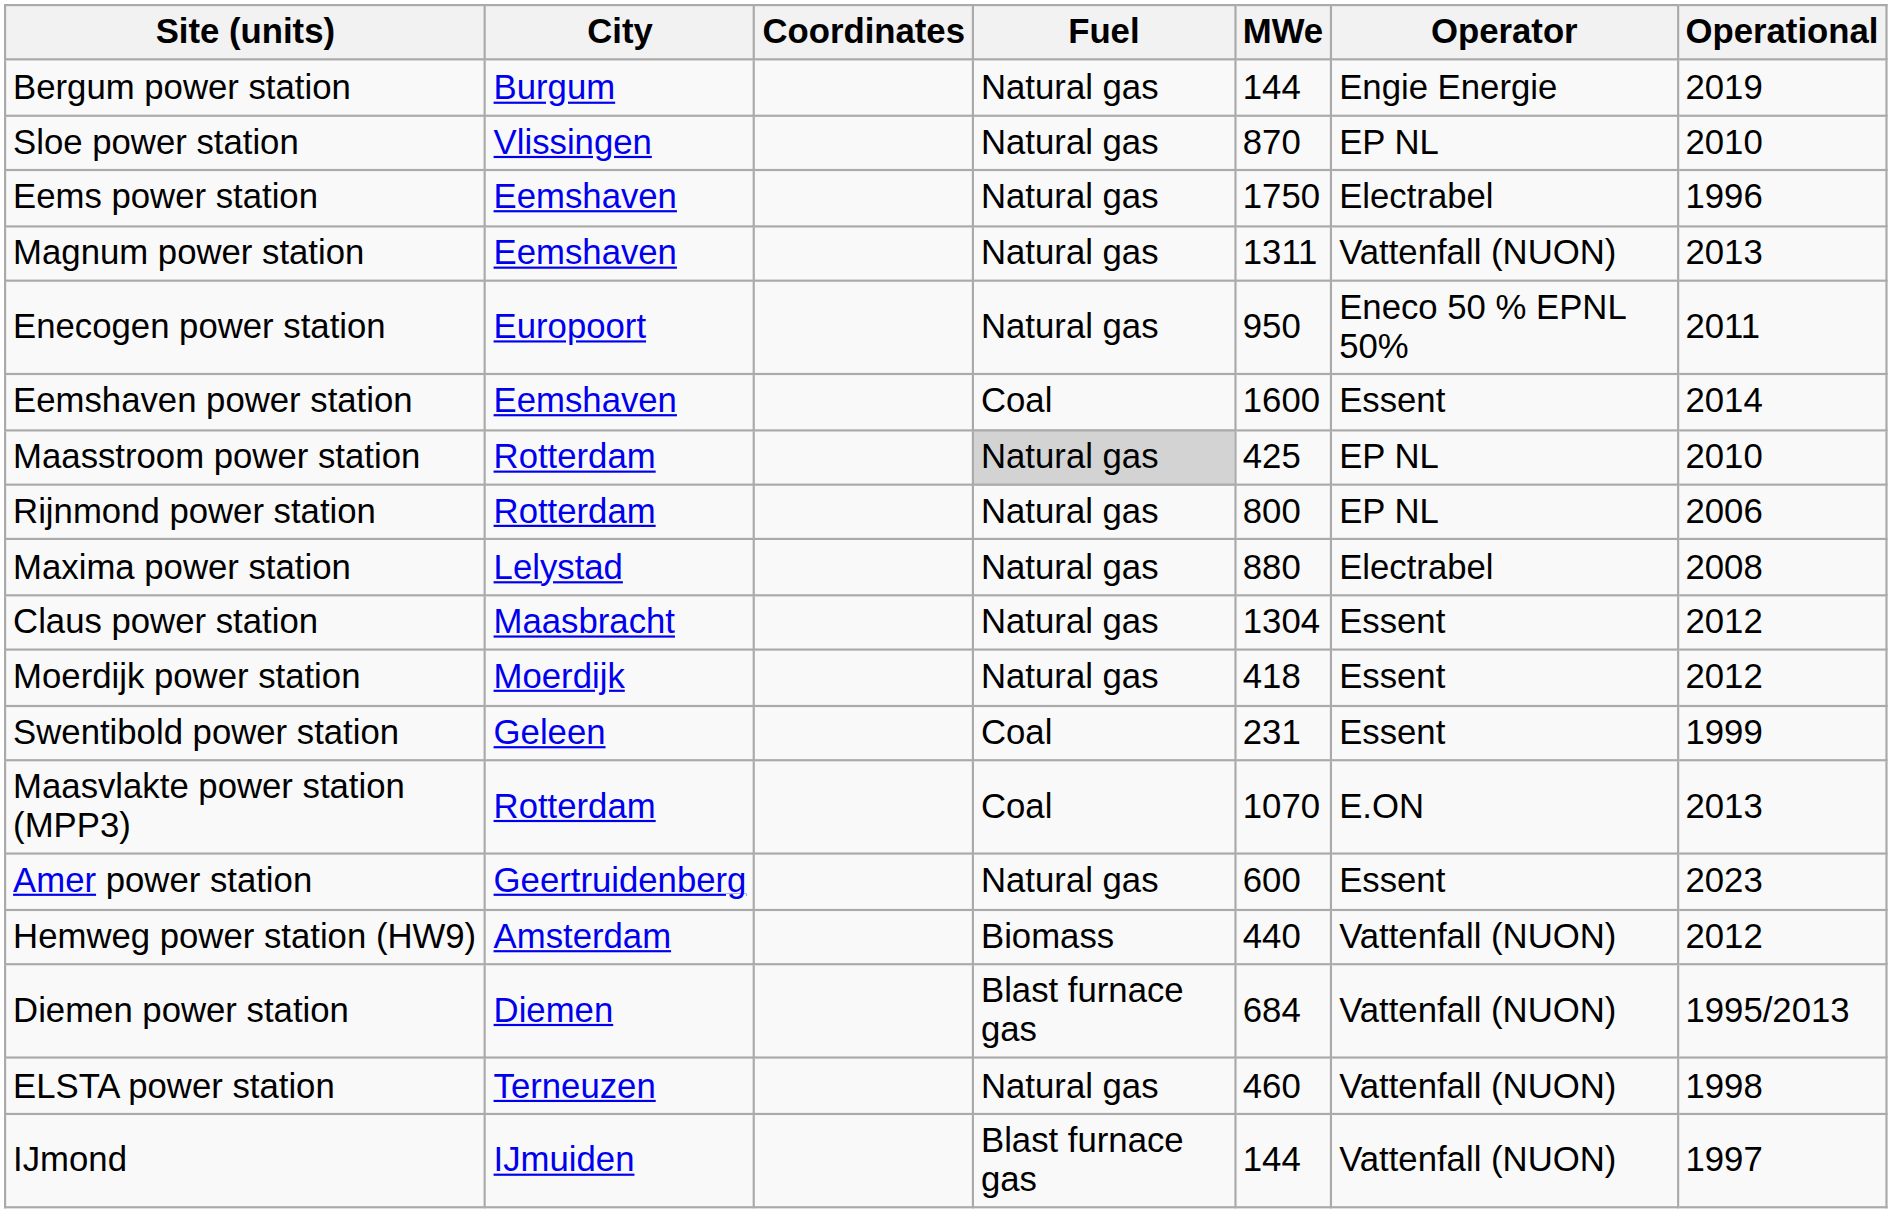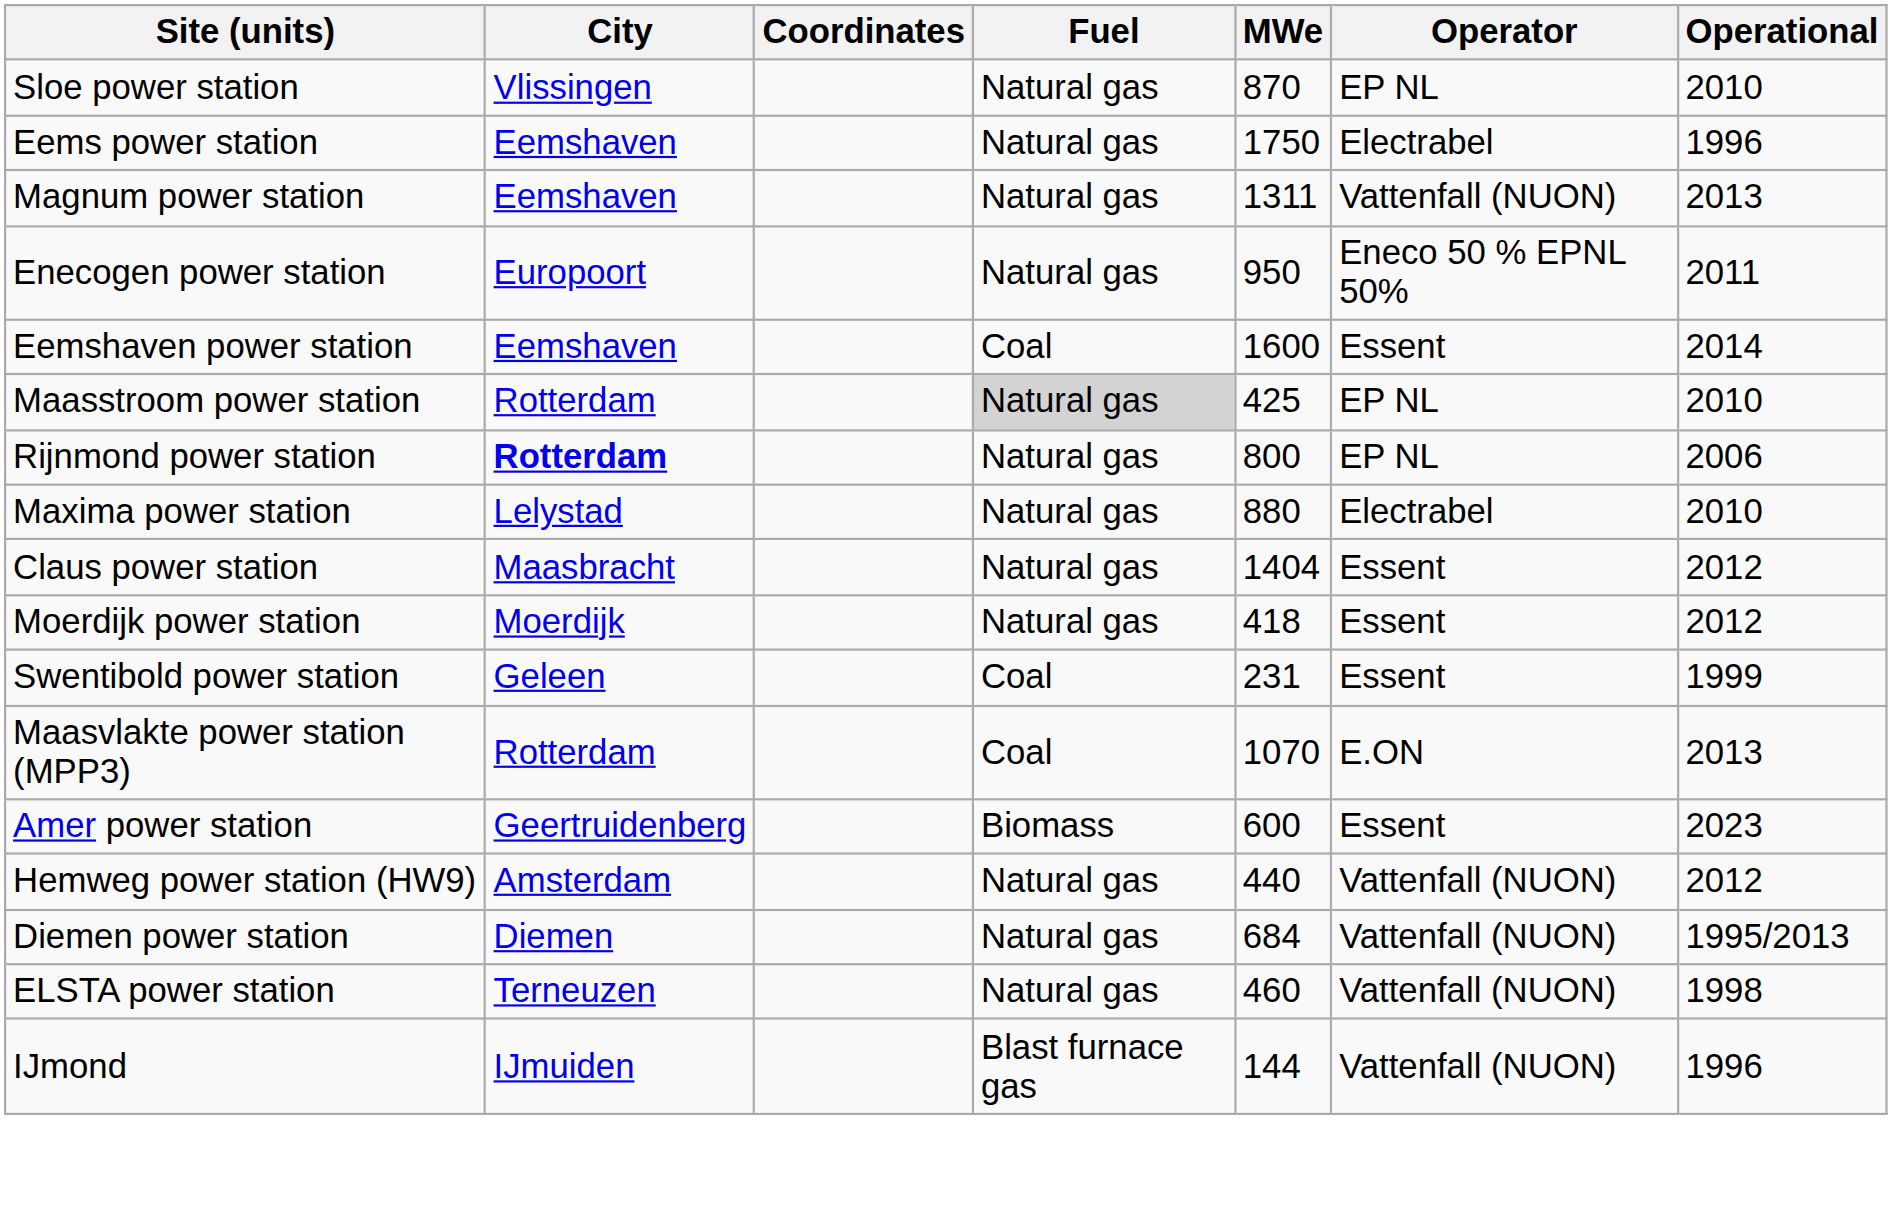- row: Bergum power station | Burgum | Natural gas | 144 | Engie Energie | 2019
Rijnmond power station | City: normal -> bold
Maxima power station | Operational: 2008 -> 2010
Claus power station | MWe: 1304 -> 1404
Amer power station | Fuel: Natural gas -> Biomass
Hemweg power station (HW9) | Fuel: Biomass -> Natural gas
Diemen power station | Fuel: Blast furnace gas -> Natural gas
IJmond | Operational: 1997 -> 1996
